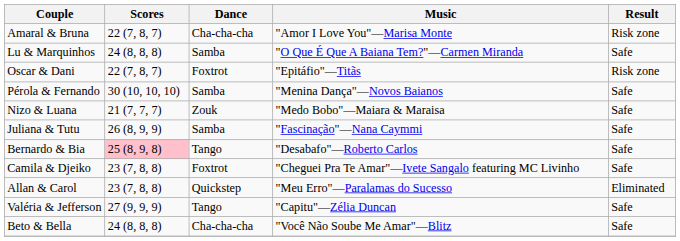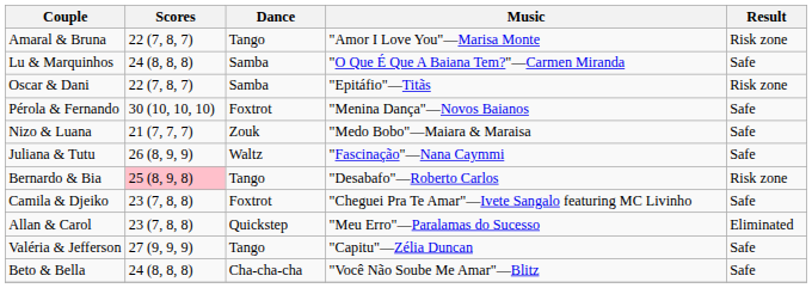Amaral & Bruna | Dance: Cha-cha-cha -> Tango
Oscar & Dani | Dance: Foxtrot -> Samba
Pérola & Fernando | Dance: Samba -> Foxtrot
Juliana & Tutu | Dance: Samba -> Waltz
Bernardo & Bia | Result: Safe -> Risk zone
